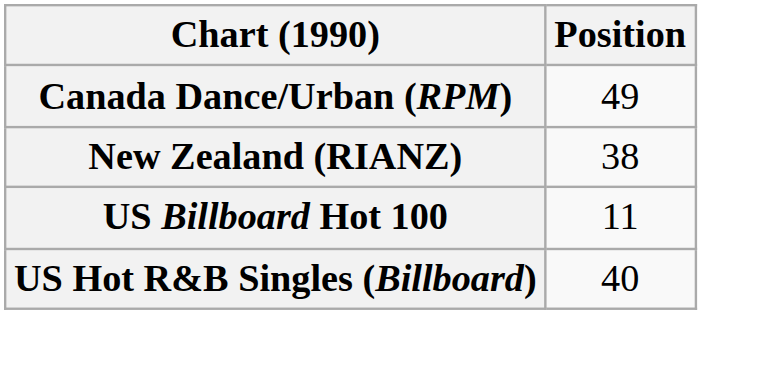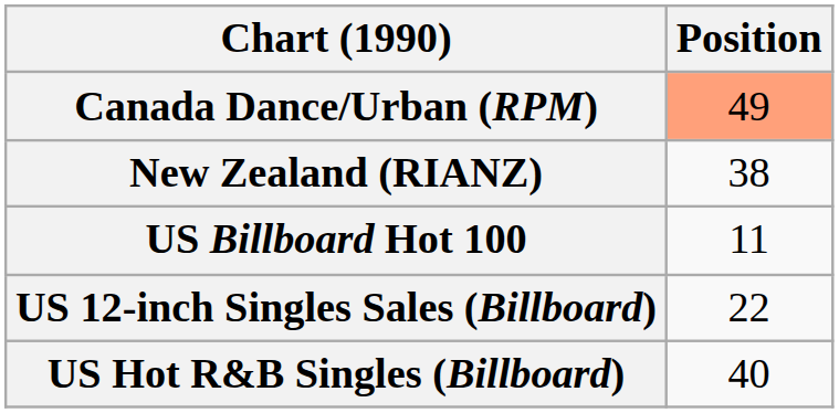Canada Dance/Urban (RPM) | Position: no background -> lightsalmon background
+ row: US 12-inch Singles Sales (Billboard) | 22
